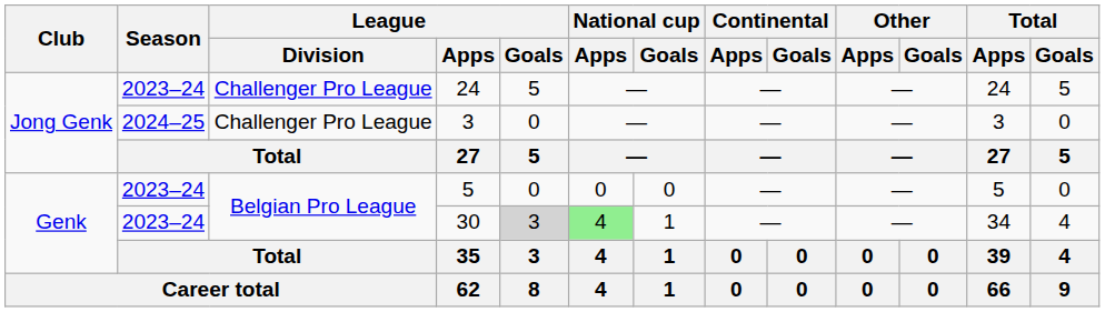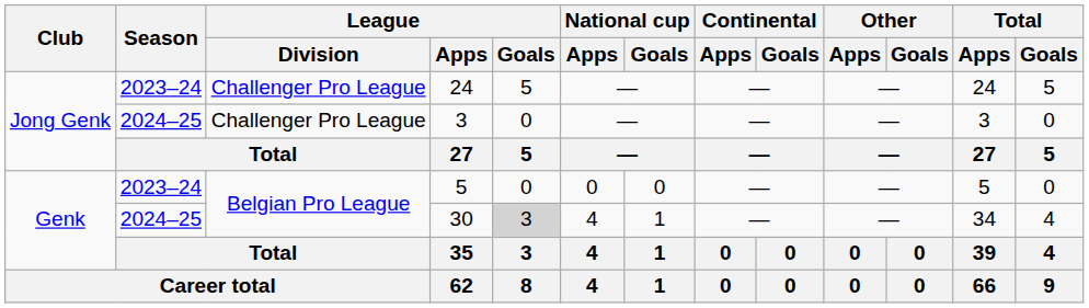30 | Season: 2023–24 -> 2024–25
30 | National cup / Apps: lightgreen background -> no background
